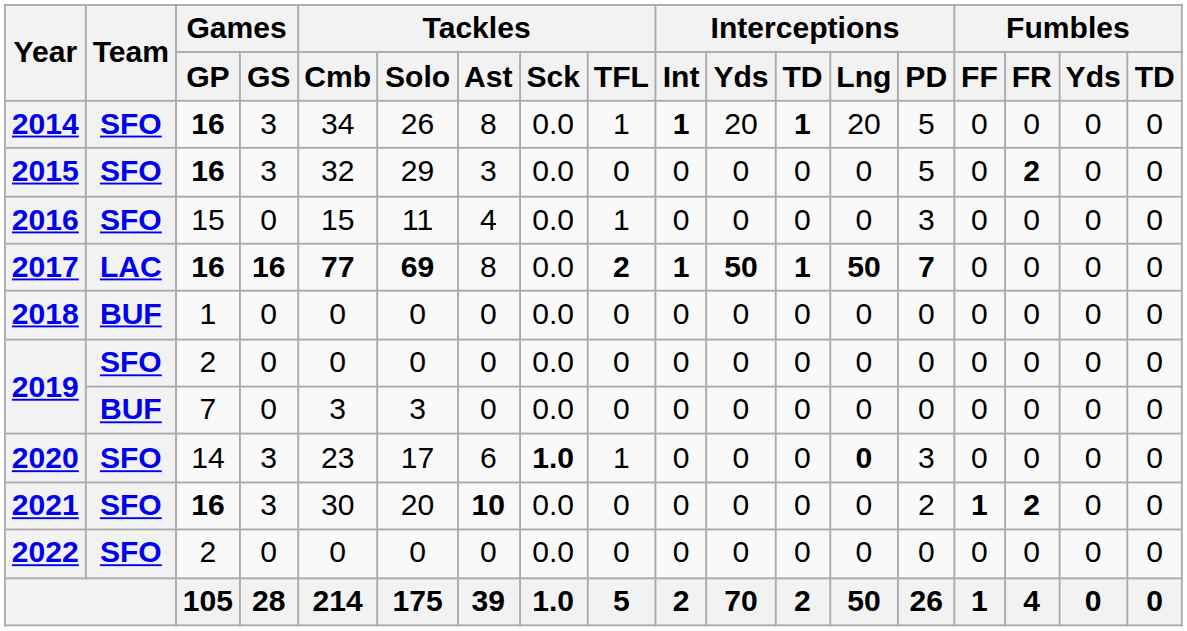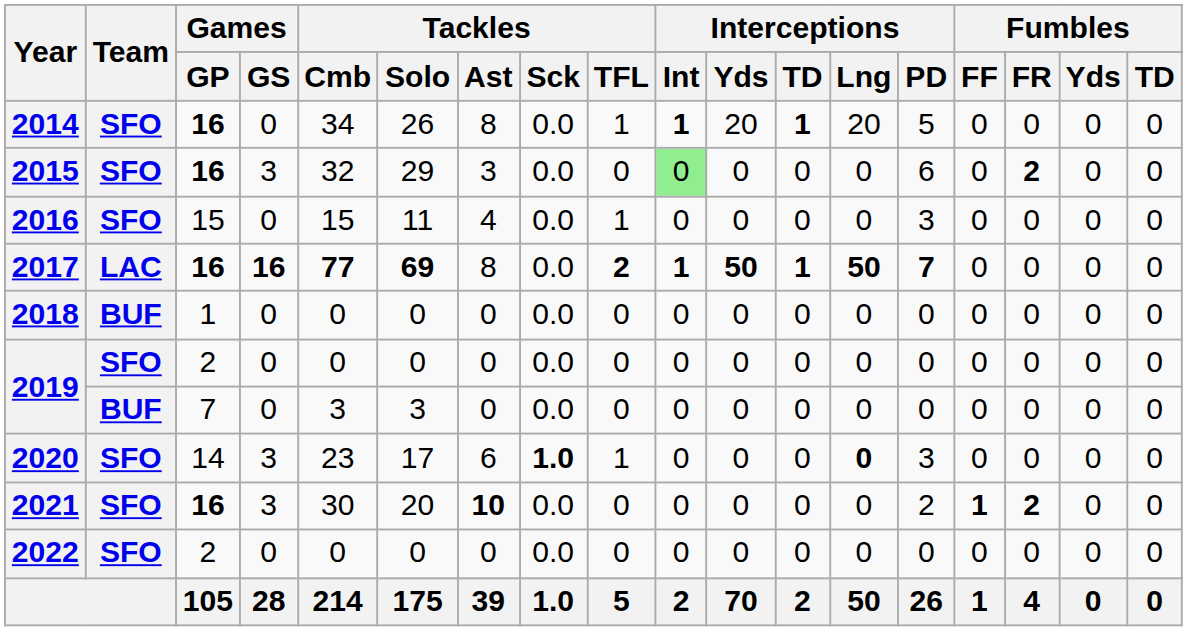2014 | Games / GS: 3 -> 0
2015 | Interceptions / Int: no background -> lightgreen background
2015 | Interceptions / PD: 5 -> 6
